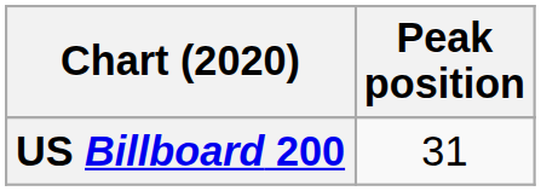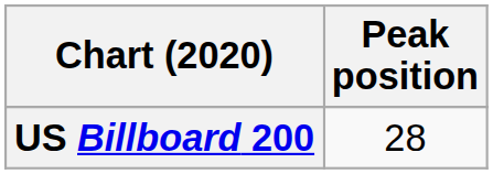US Billboard 200 | Peak position: 31 -> 28
